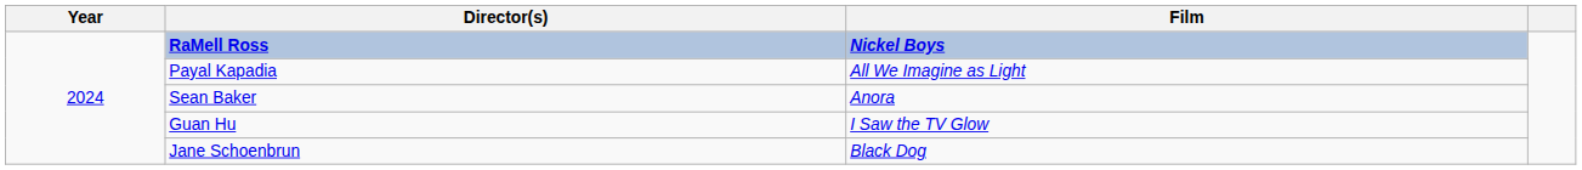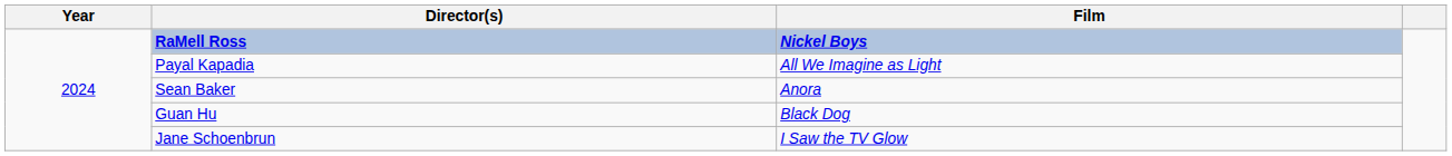Guan Hu | Film: I Saw the TV Glow -> Black Dog
Jane Schoenbrun | Film: Black Dog -> I Saw the TV Glow
